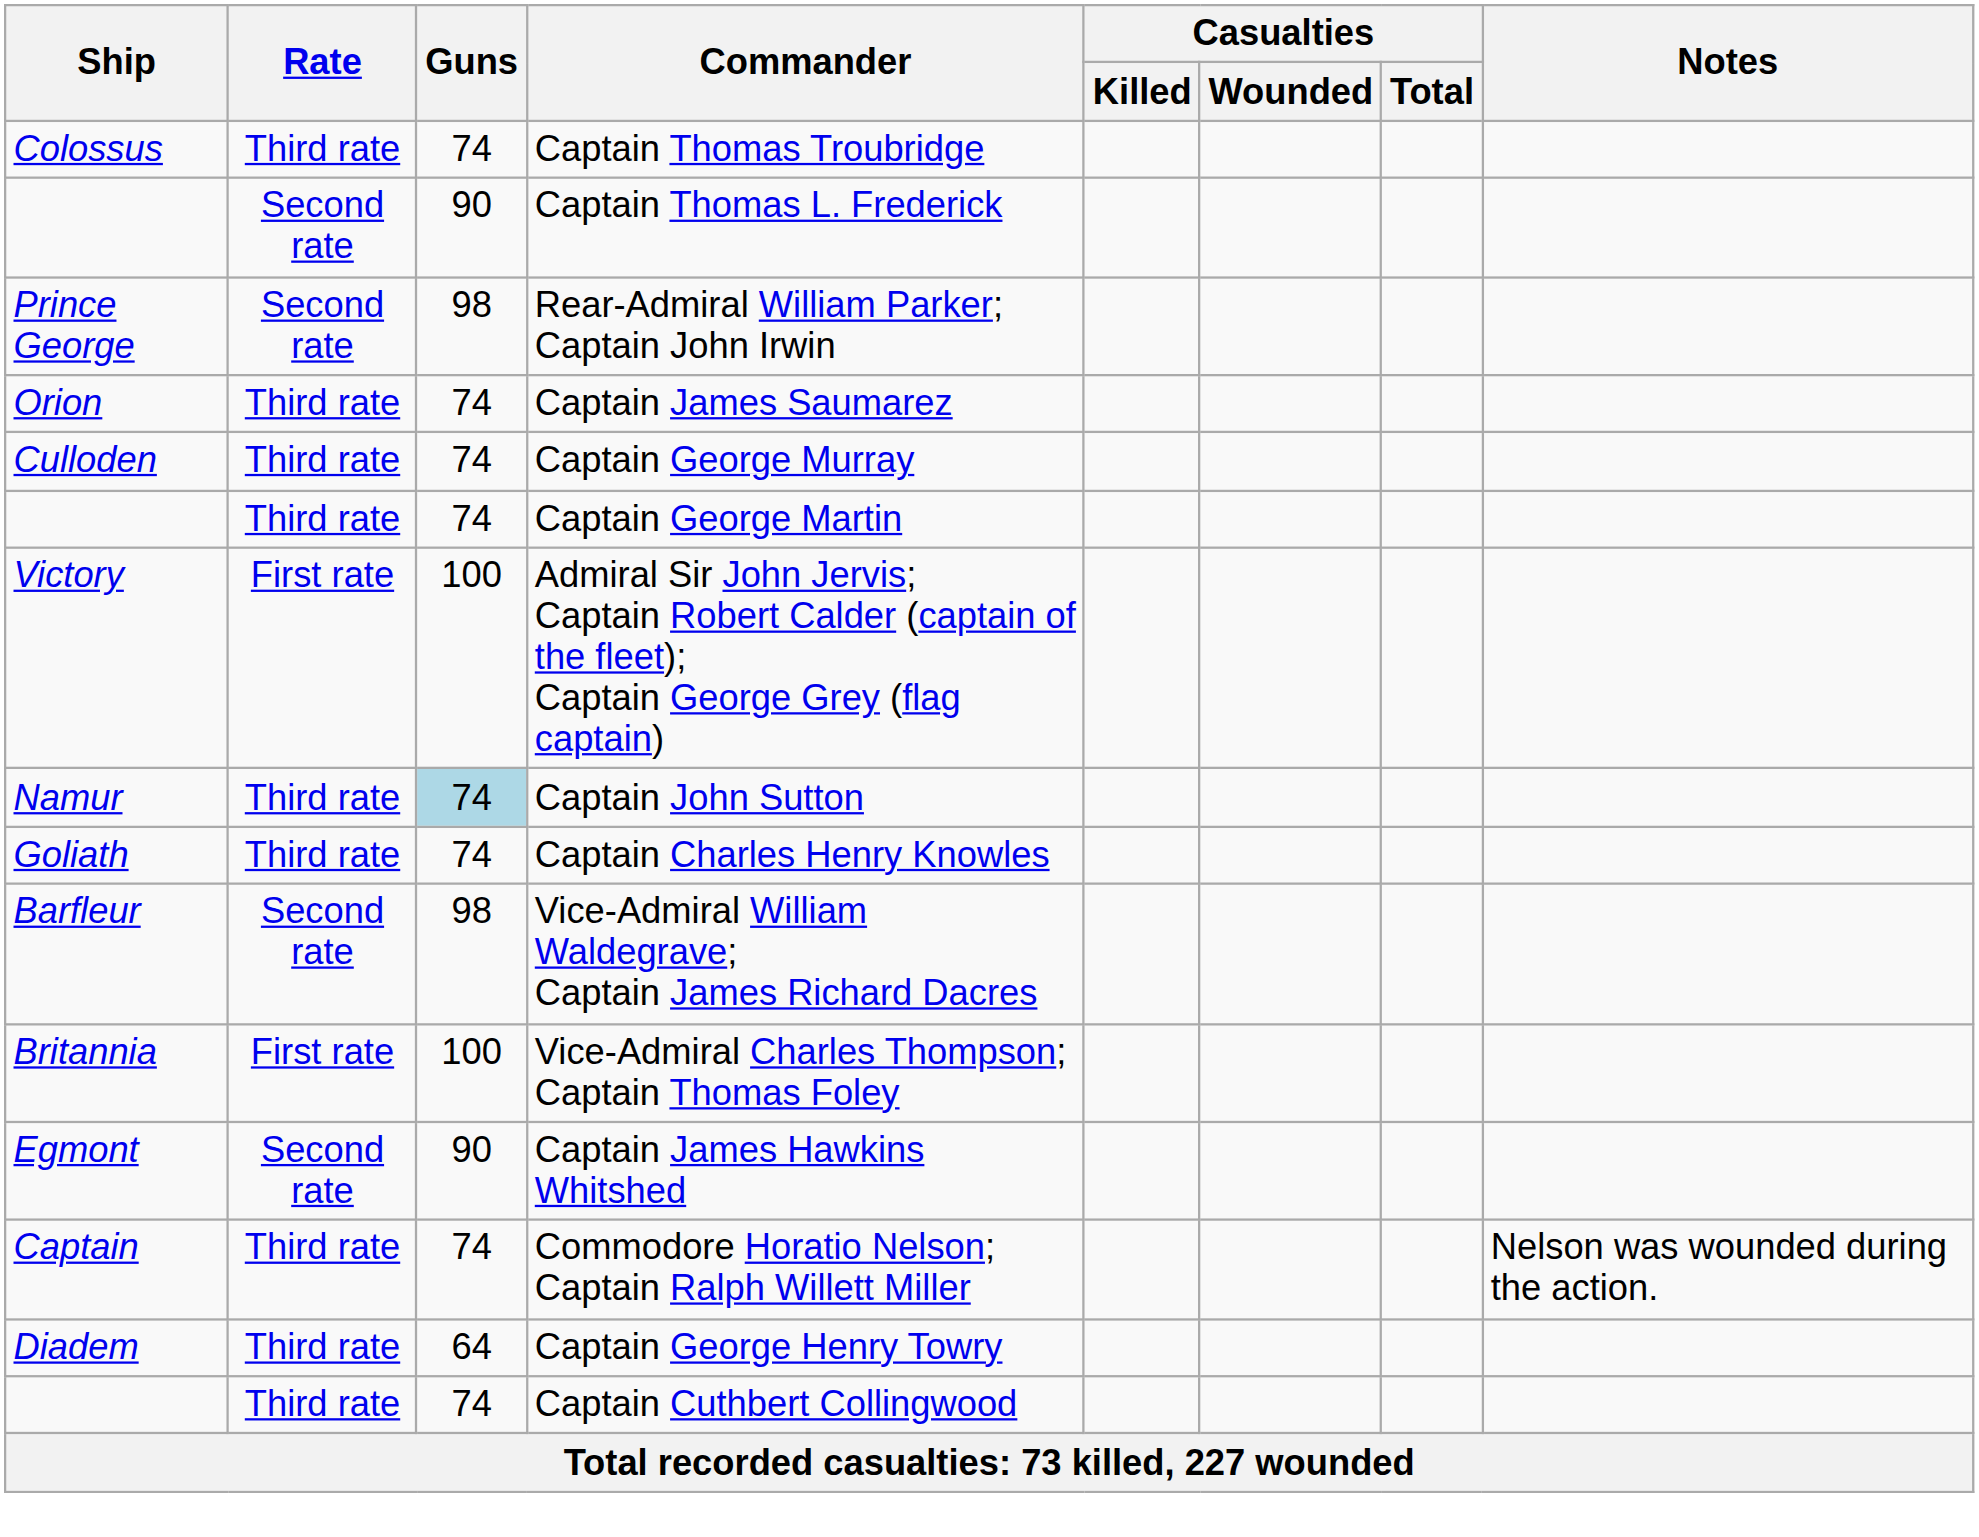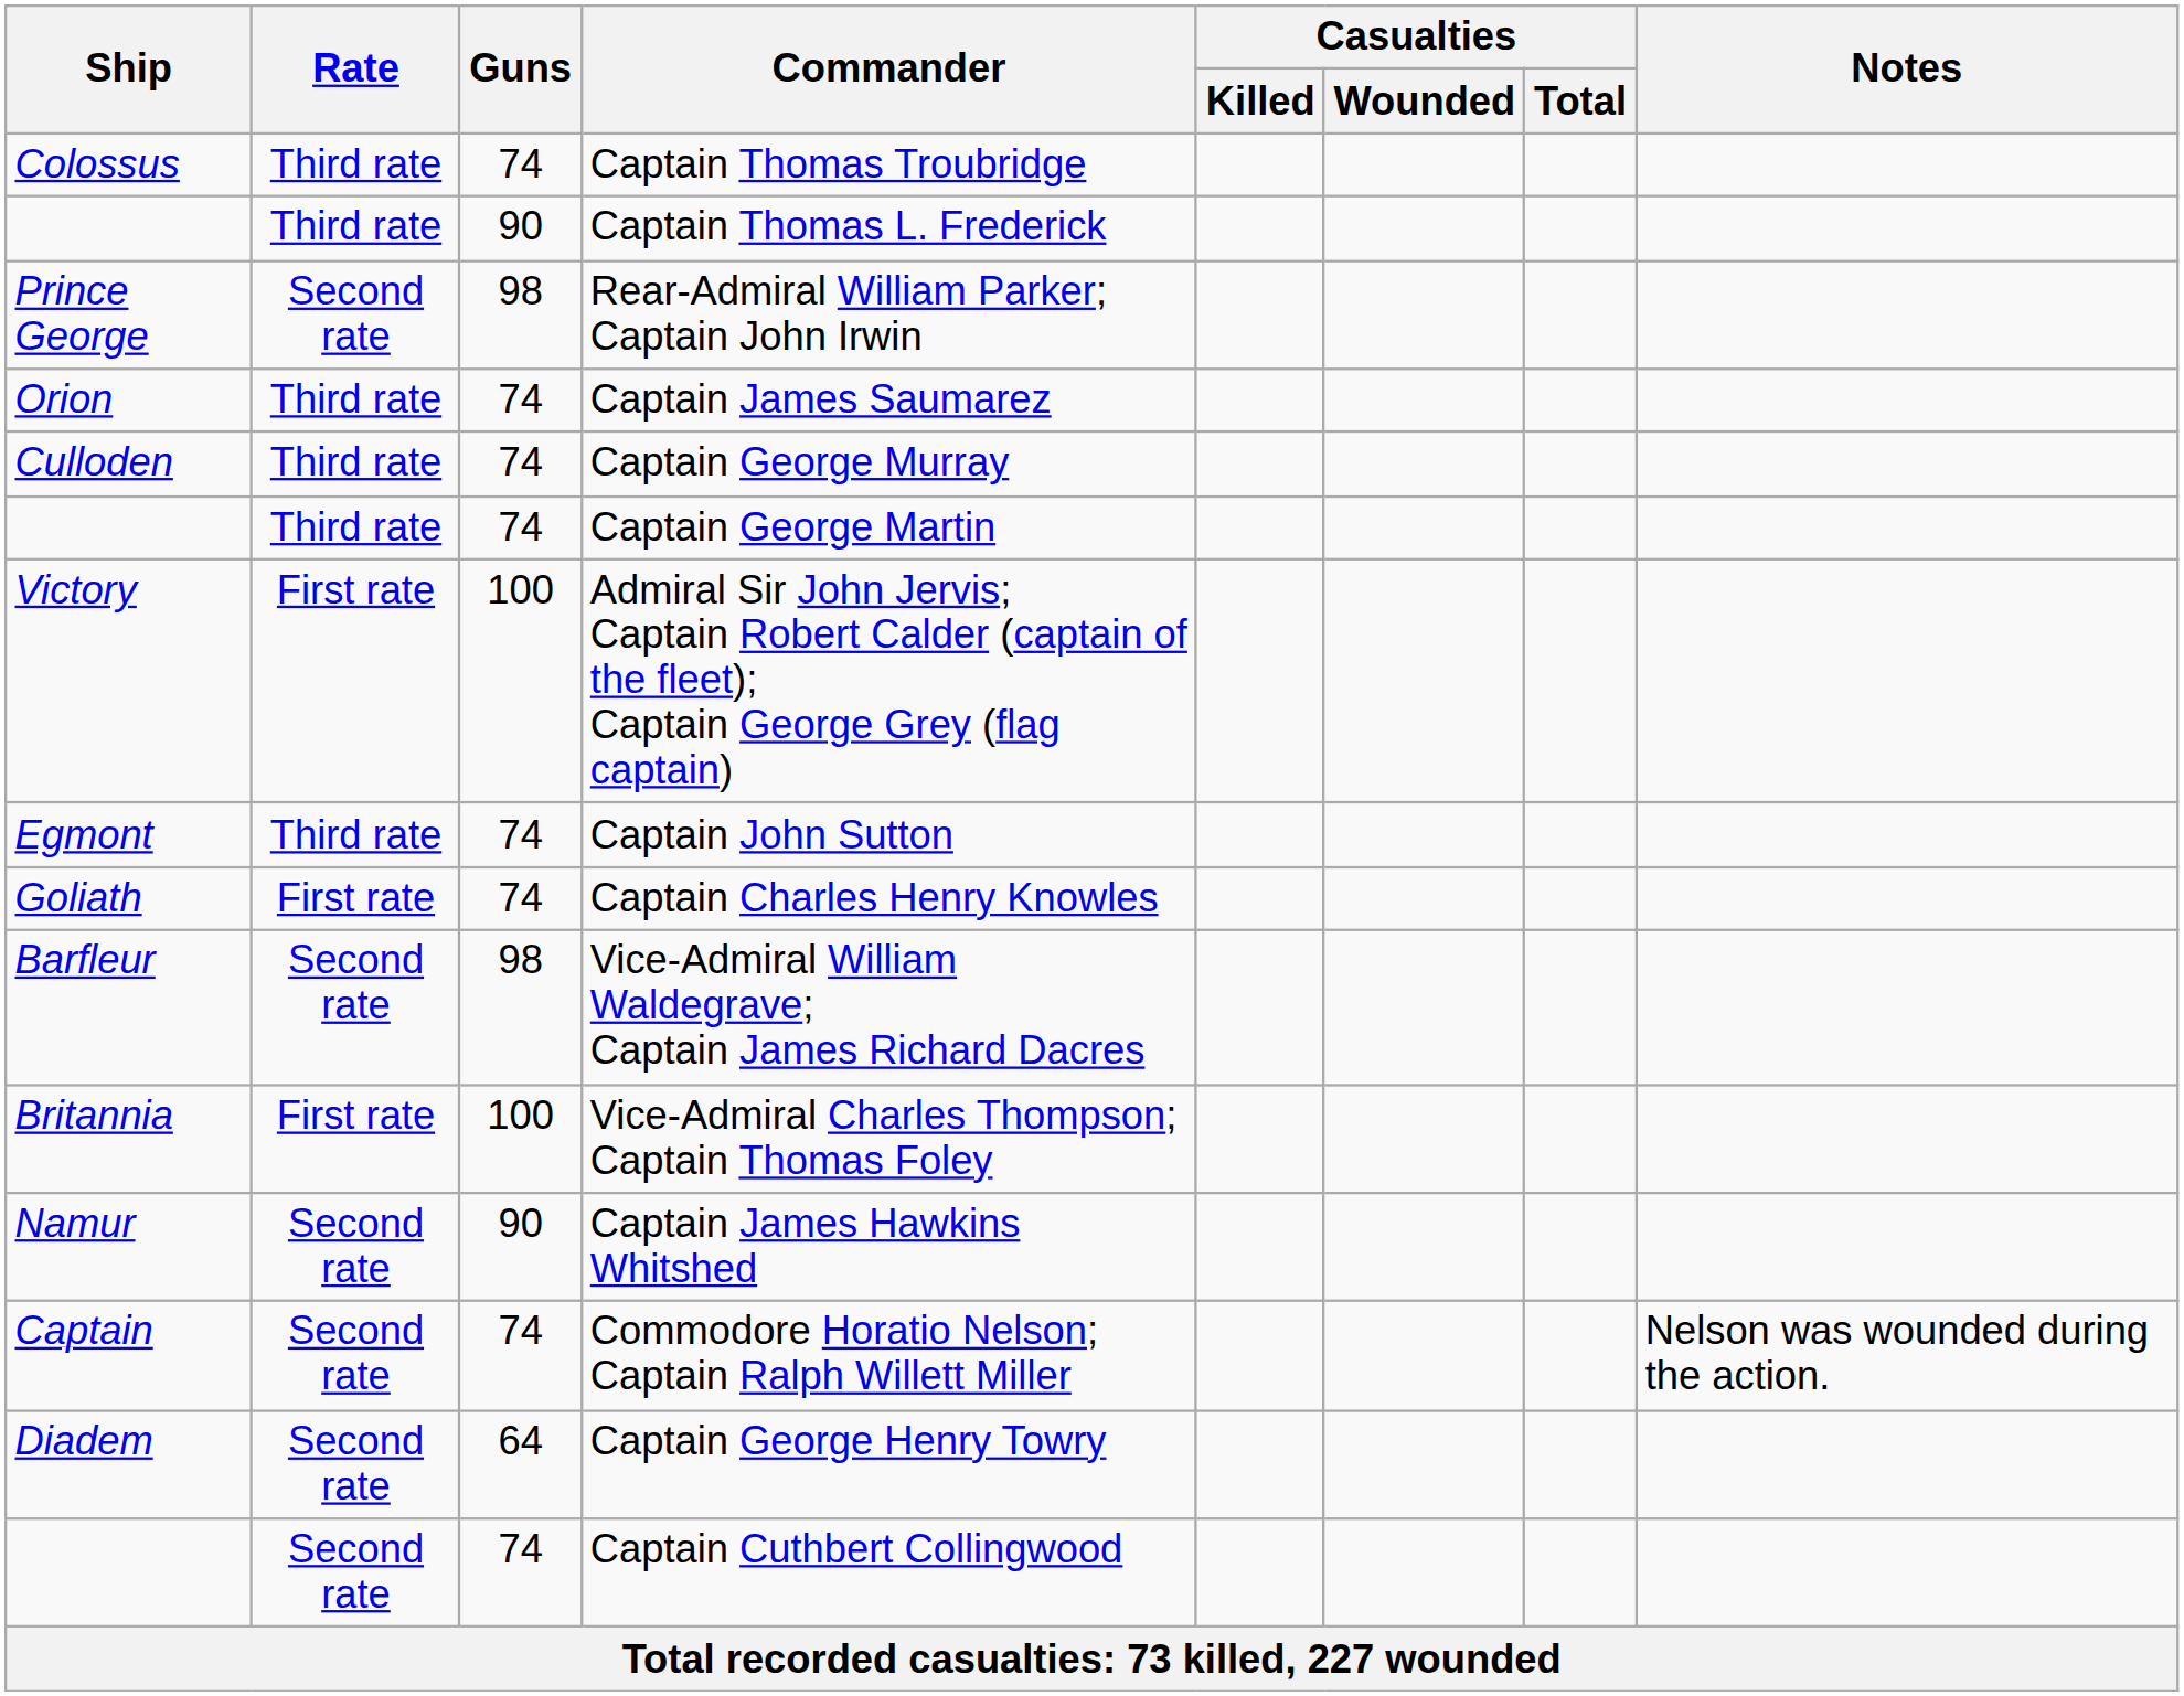Captain Thomas L. Frederick | Rate: Second rate -> Third rate
Captain John Sutton | Ship: Namur -> Egmont
Captain John Sutton | Guns: lightblue background -> no background
Captain Charles Henry Knowles | Rate: Third rate -> First rate
Captain James Hawkins Whitshed | Ship: Egmont -> Namur
Commodore Horatio Nelson; Captain Ralph Willett Miller | Rate: Third rate -> Second rate
Captain George Henry Towry | Rate: Third rate -> Second rate
Captain Cuthbert Collingwood | Rate: Third rate -> Second rate
